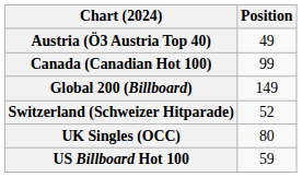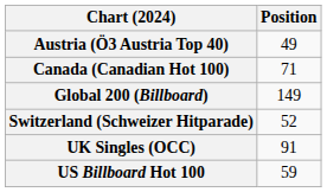Canada (Canadian Hot 100) | Position: 99 -> 71
UK Singles (OCC) | Position: 80 -> 91
